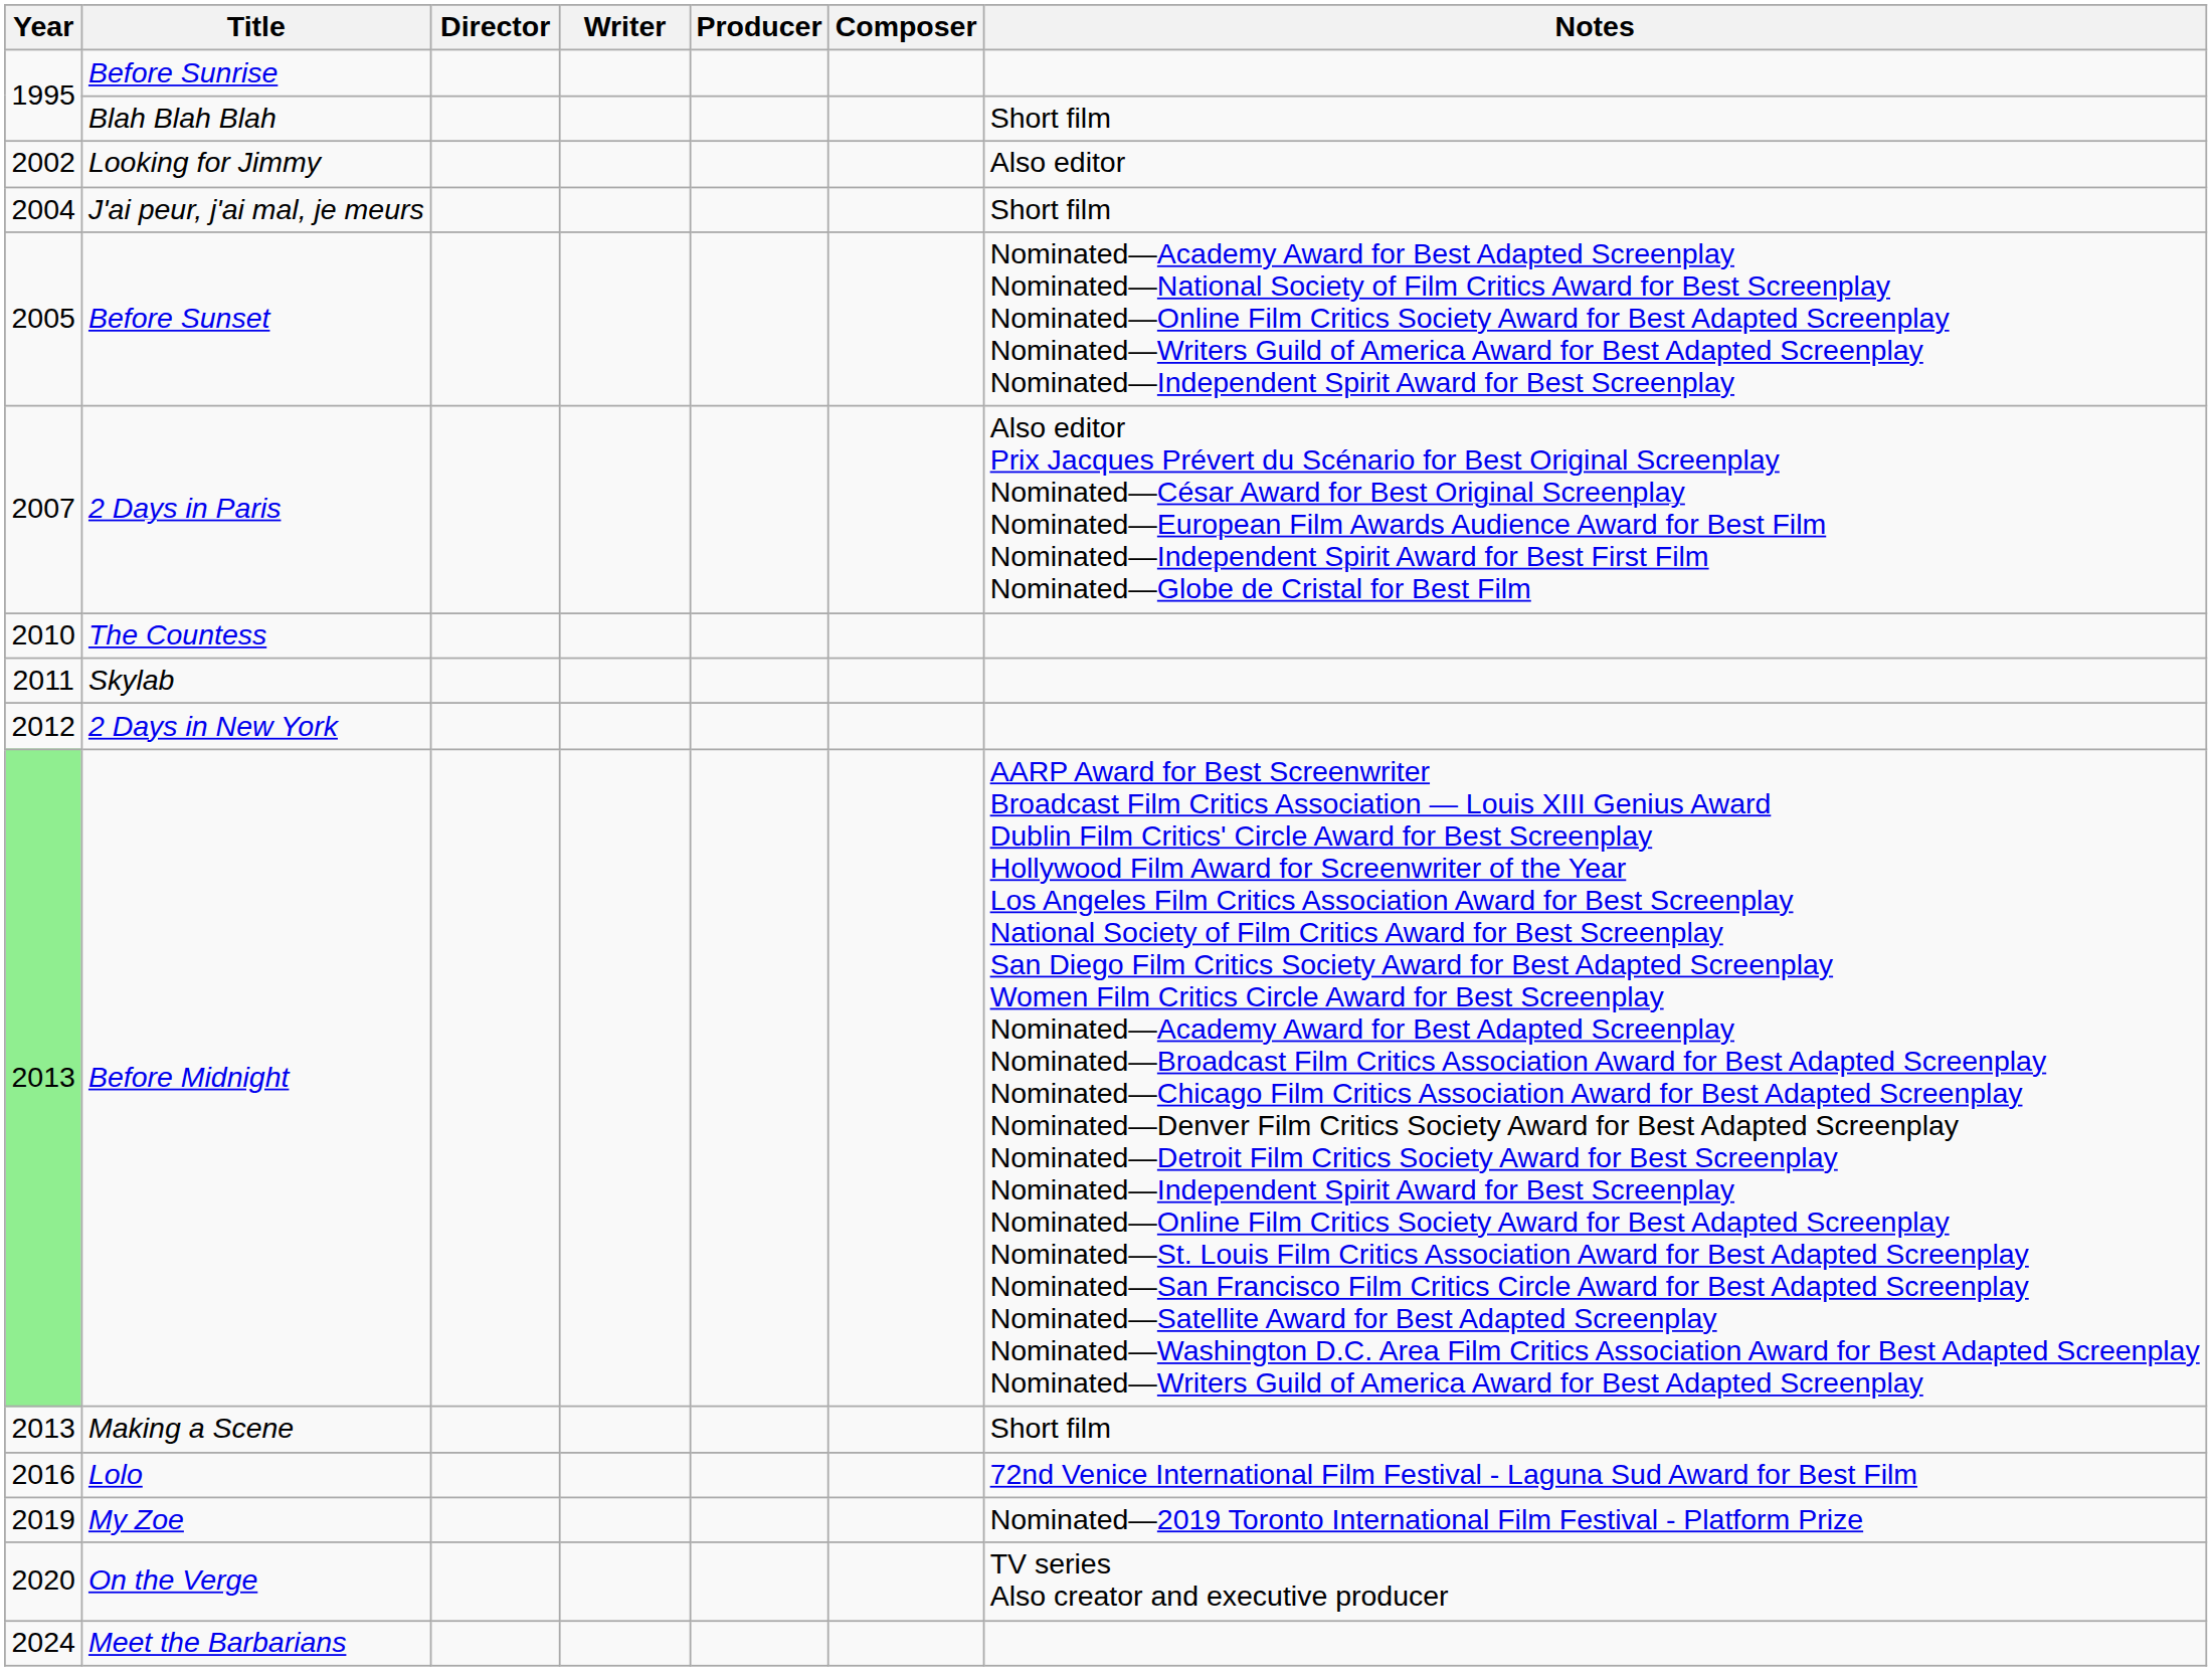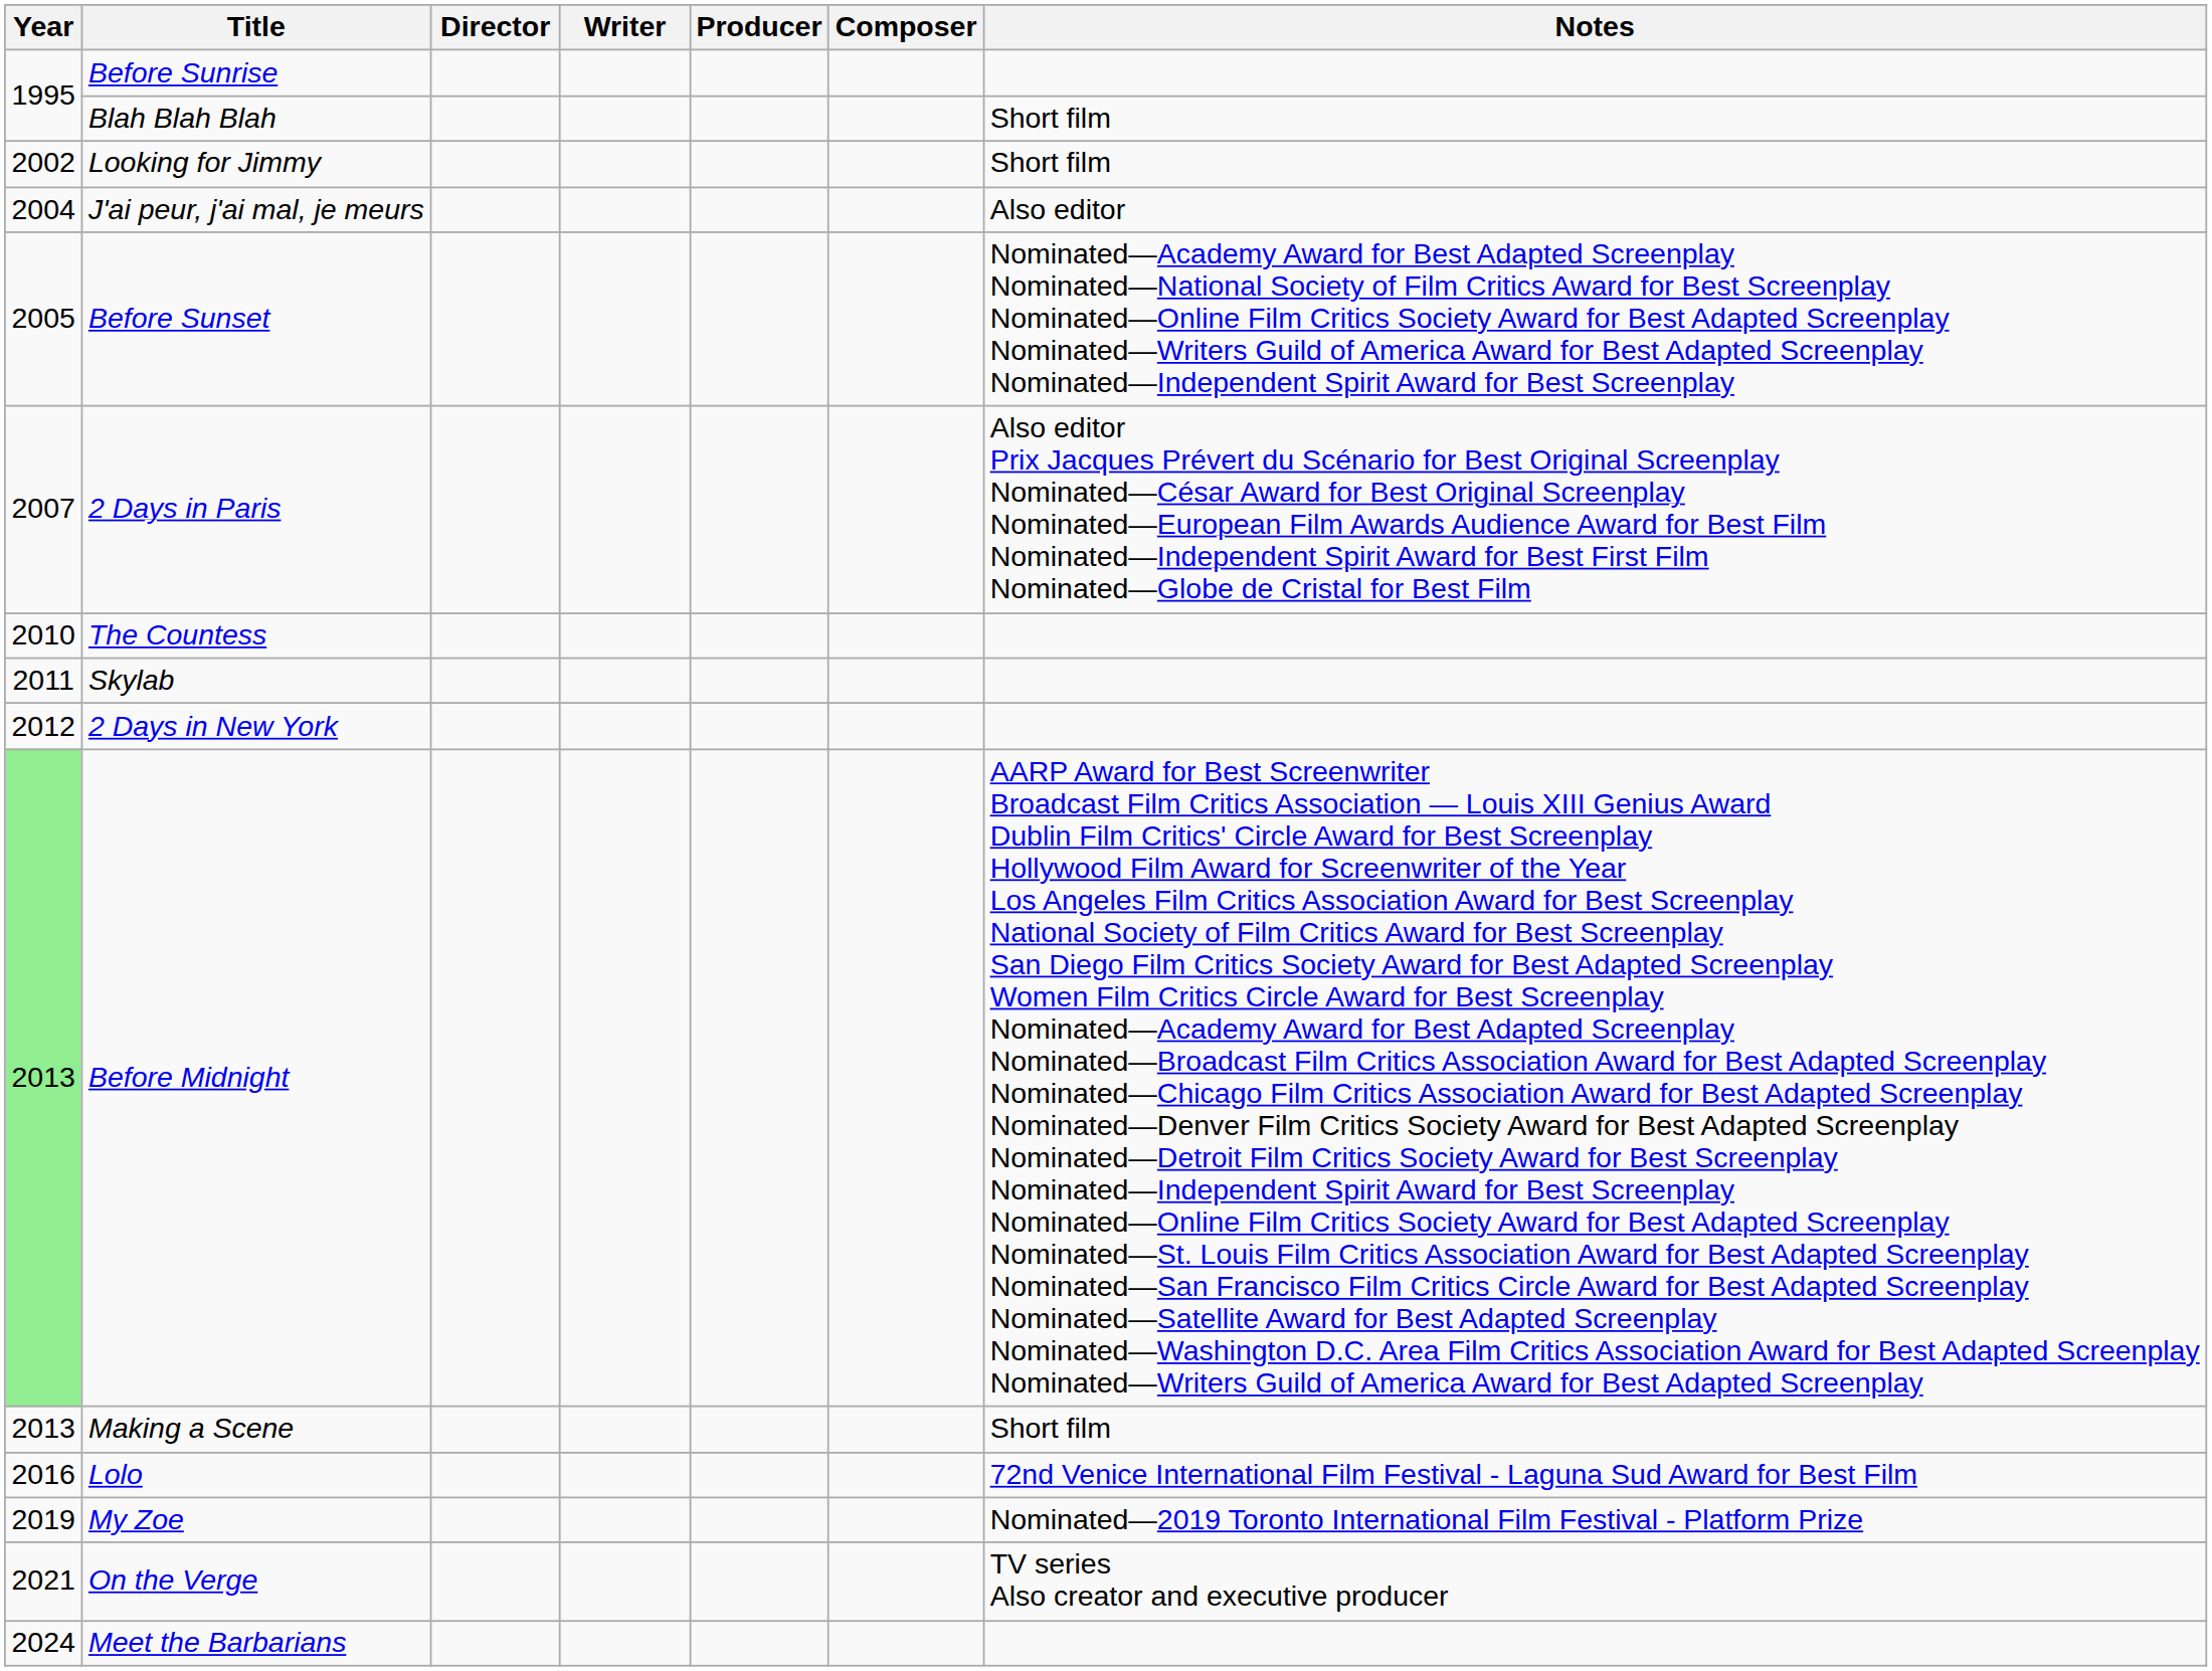Looking for Jimmy | Notes: Also editor -> Short film
J'ai peur, j'ai mal, je meurs | Notes: Short film -> Also editor
On the Verge | Year: 2020 -> 2021
